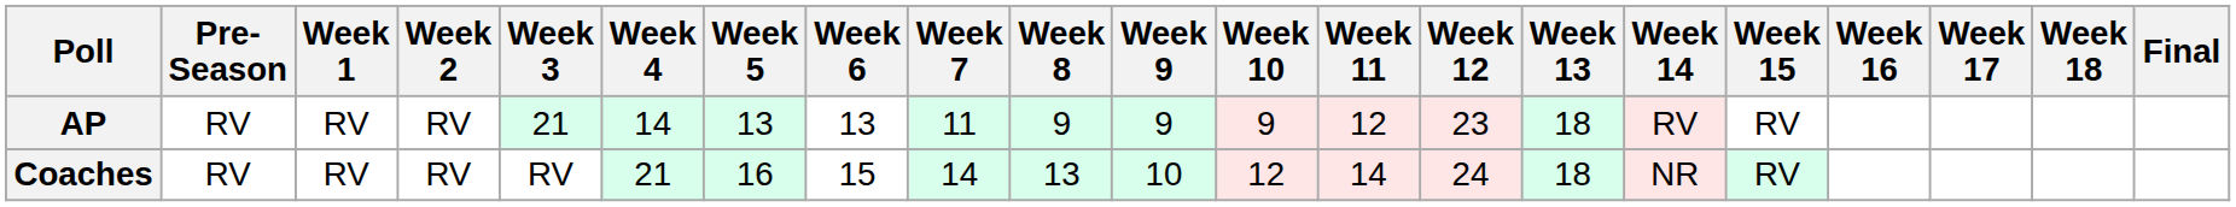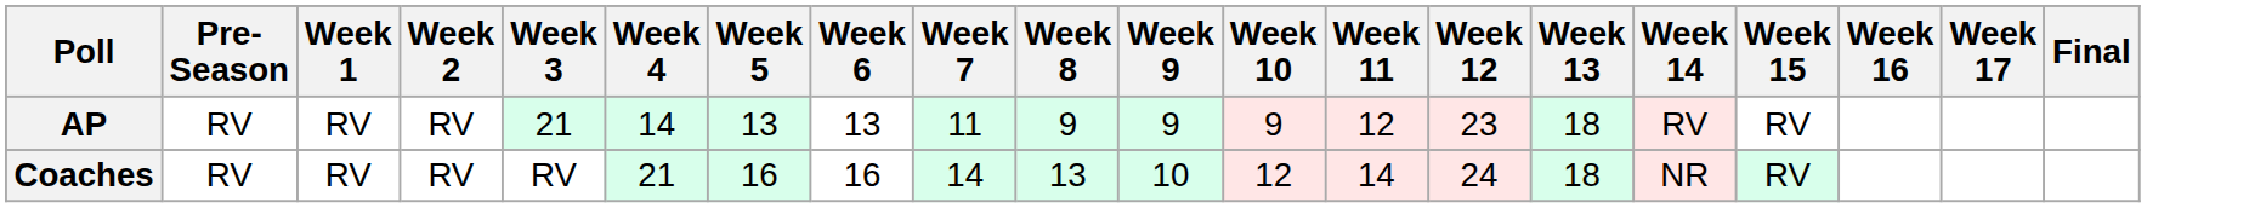- column: Week 18
Coaches | Week 6: 15 -> 16
